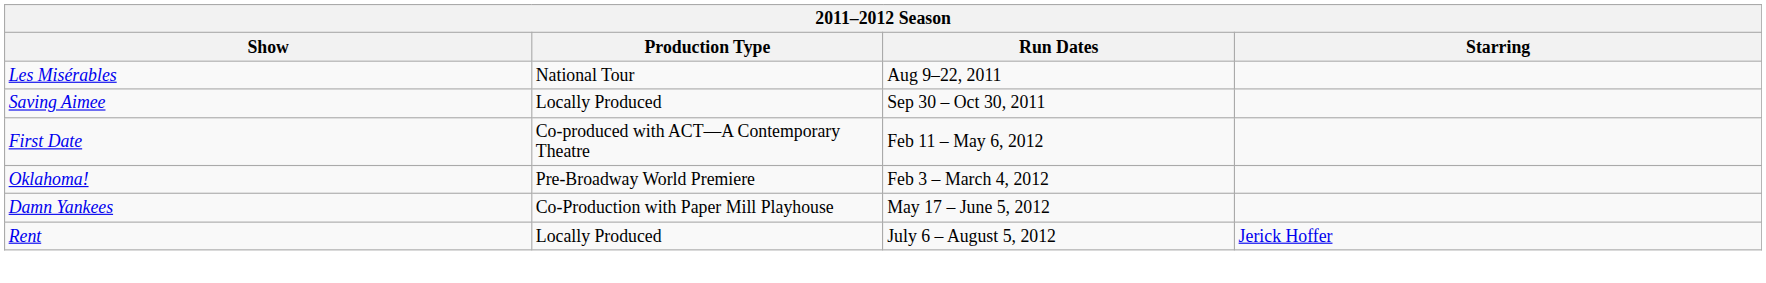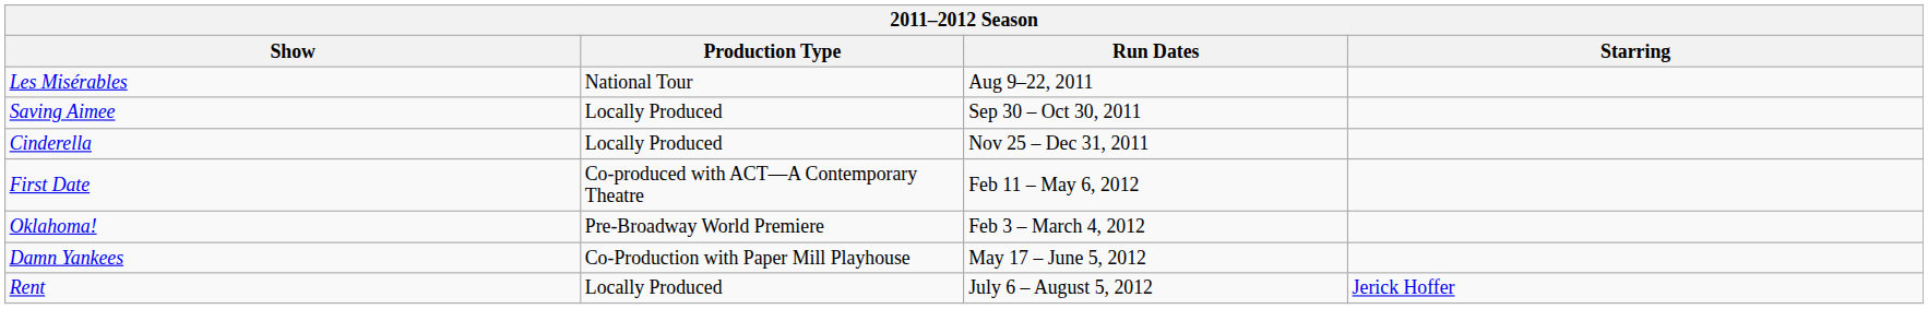+ row: Cinderella | Locally Produced | Nov 25 – Dec 31, 2011
